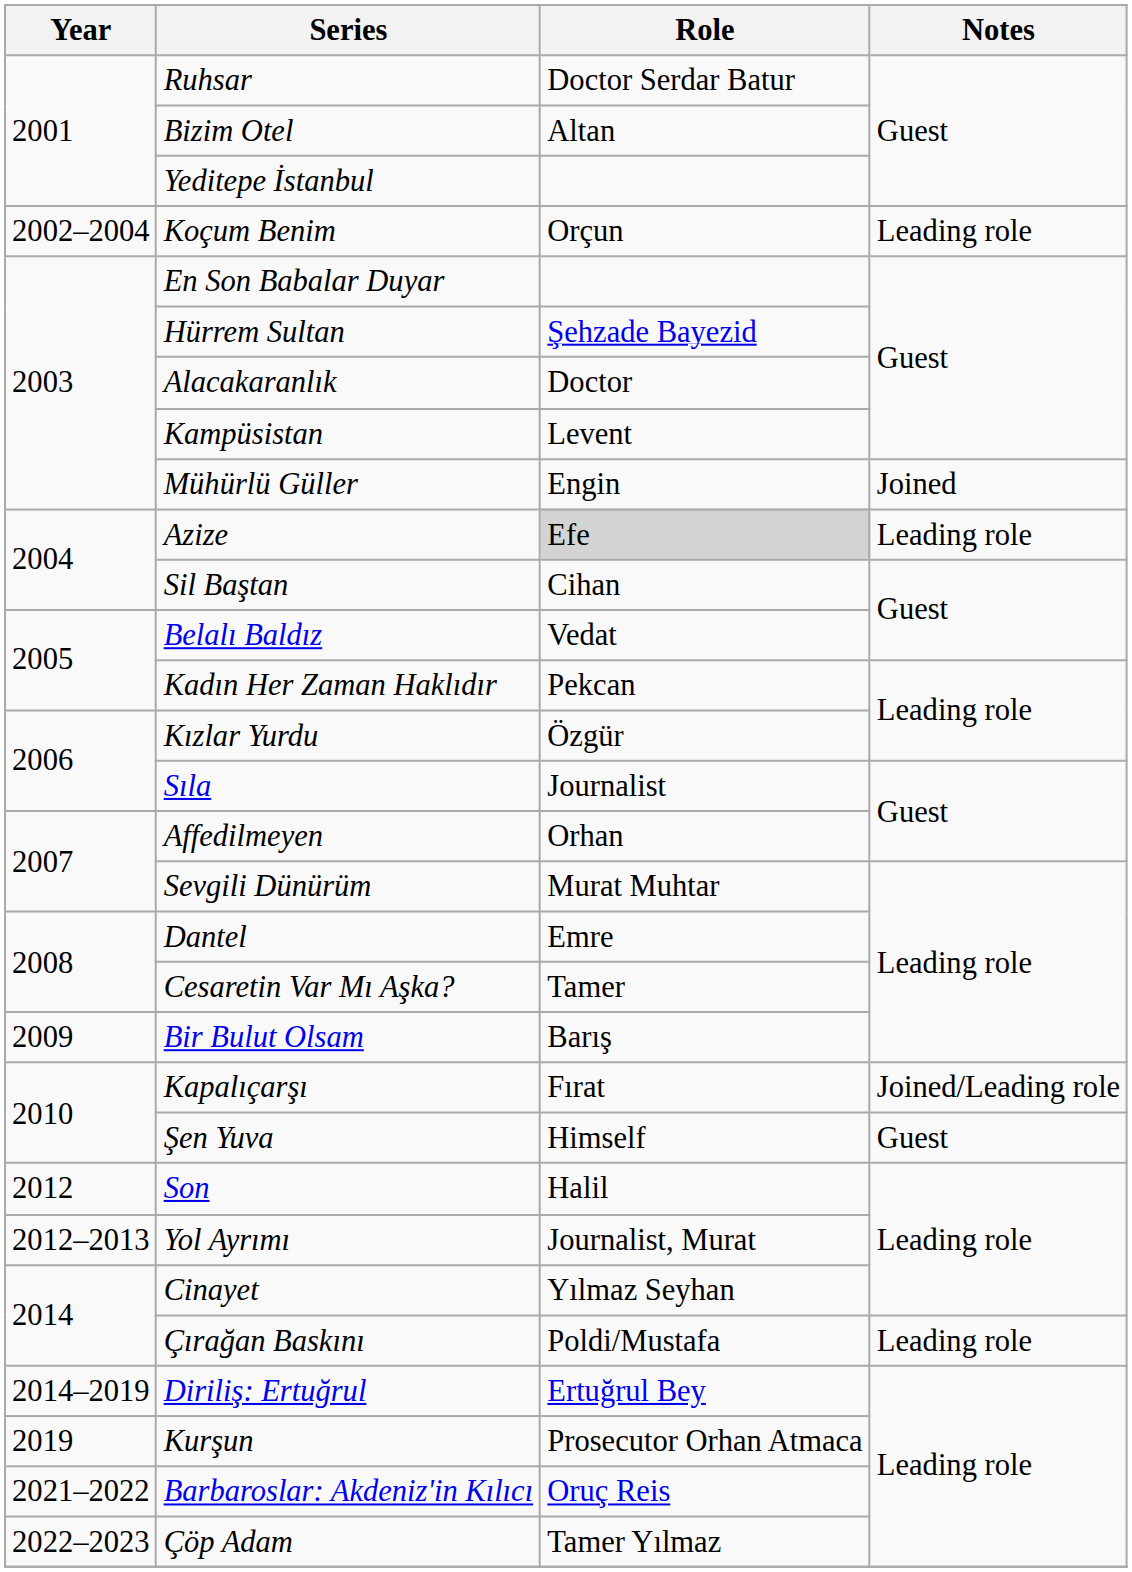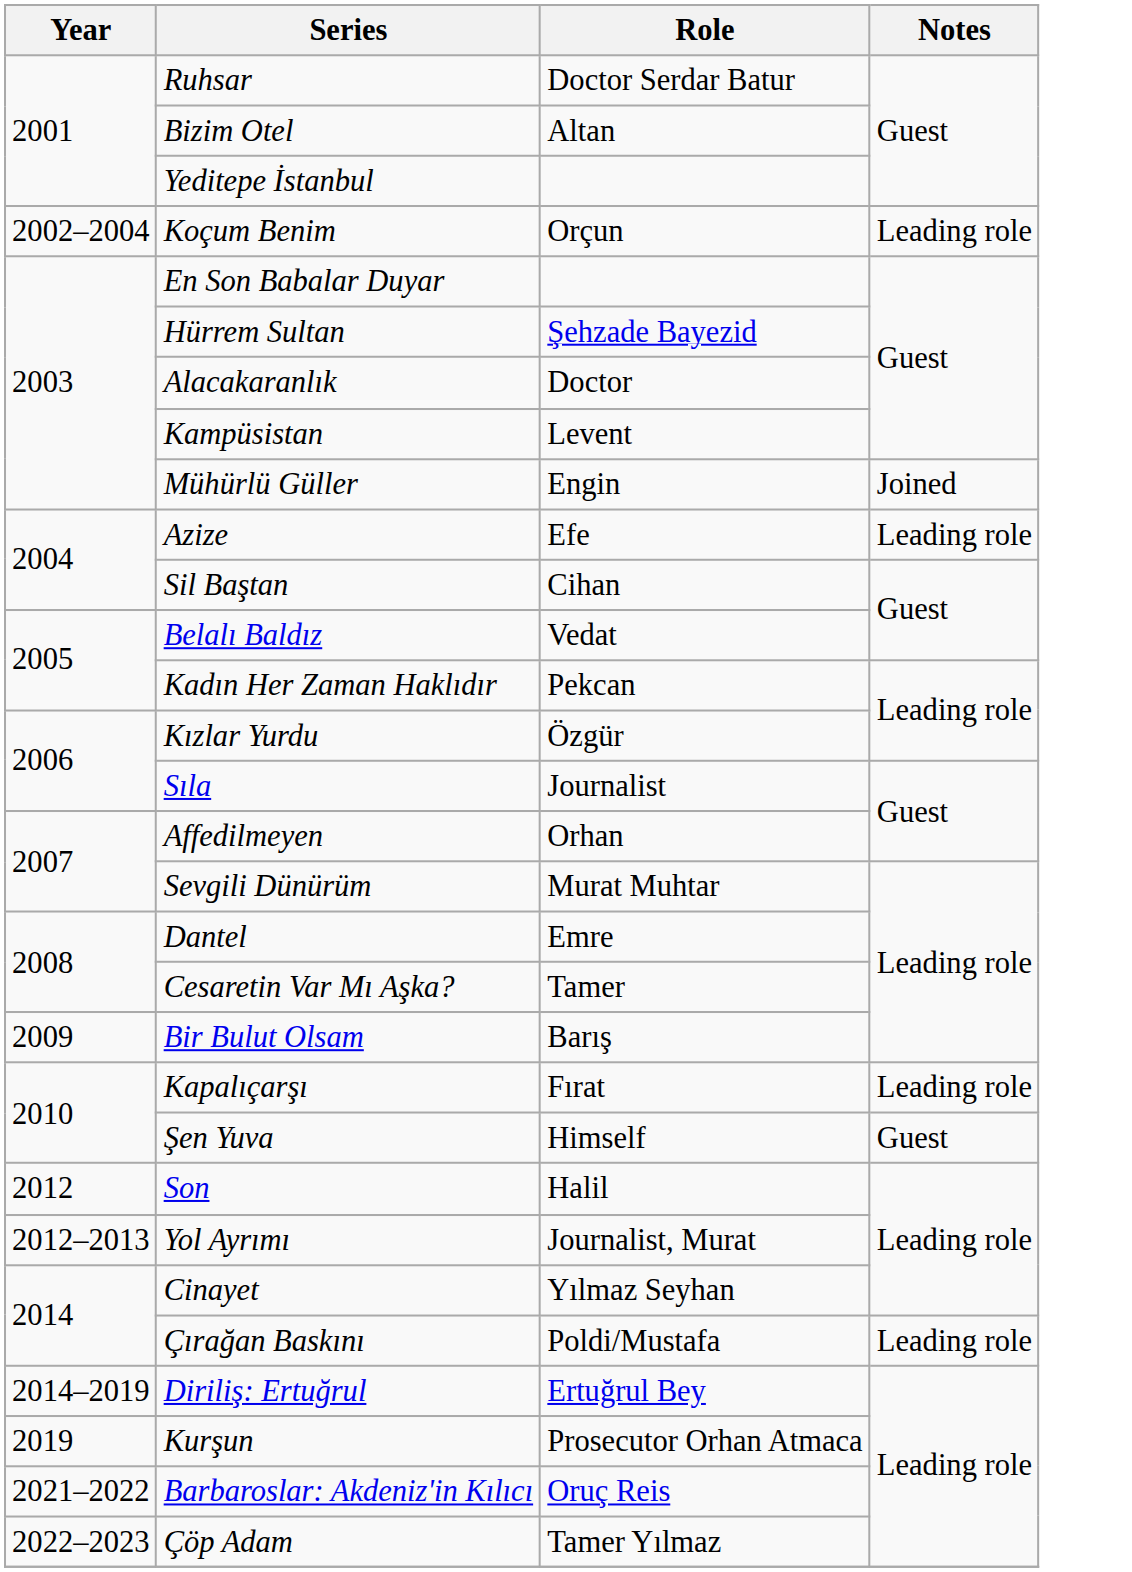Azize | Role: lightgrey background -> no background
Kapalıçarşı | Notes: Joined/Leading role -> Leading role
